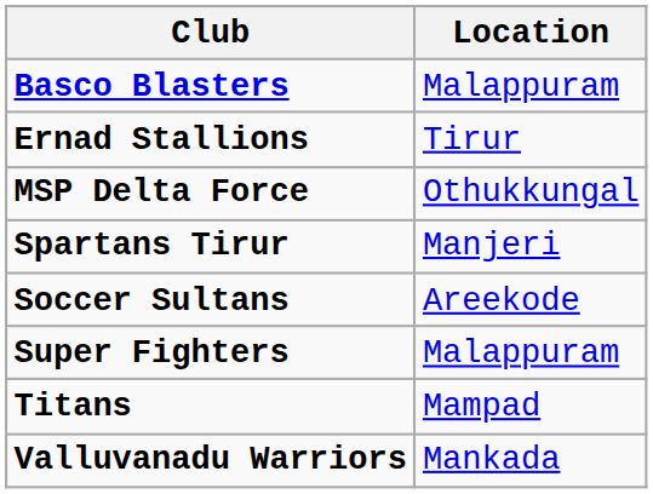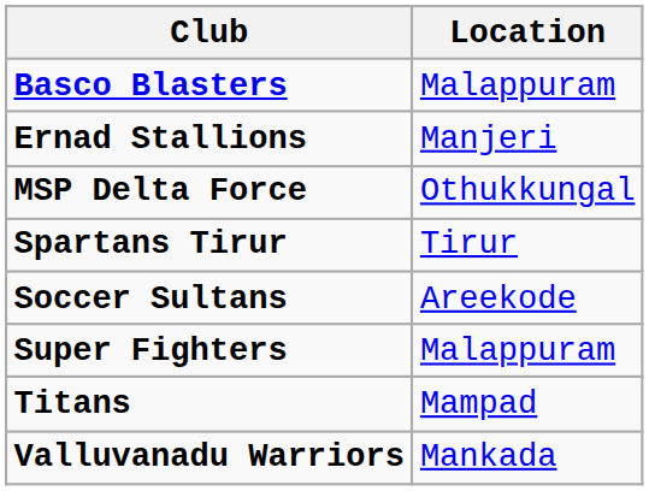Ernad Stallions | Location: Tirur -> Manjeri
Spartans Tirur | Location: Manjeri -> Tirur
